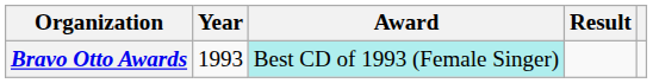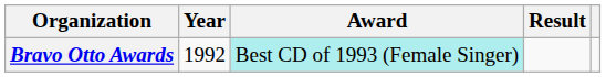Bravo Otto Awards | Year: 1993 -> 1992
